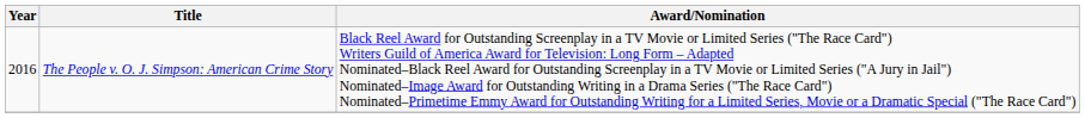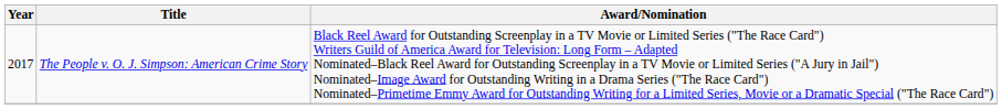The People v. O. J. Simpson: American Crime Story | Year: 2016 -> 2017
